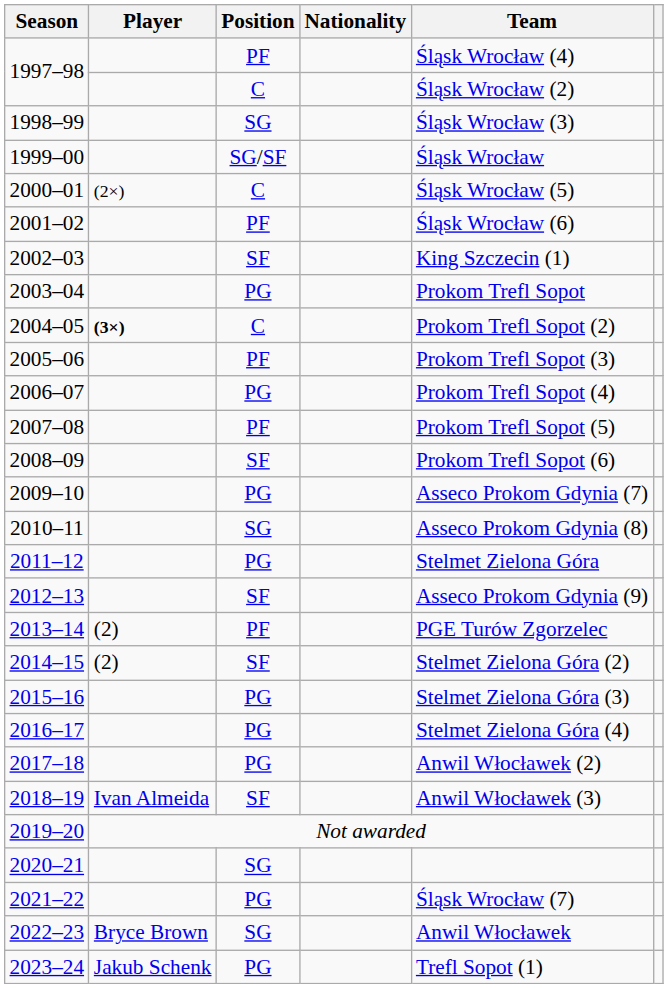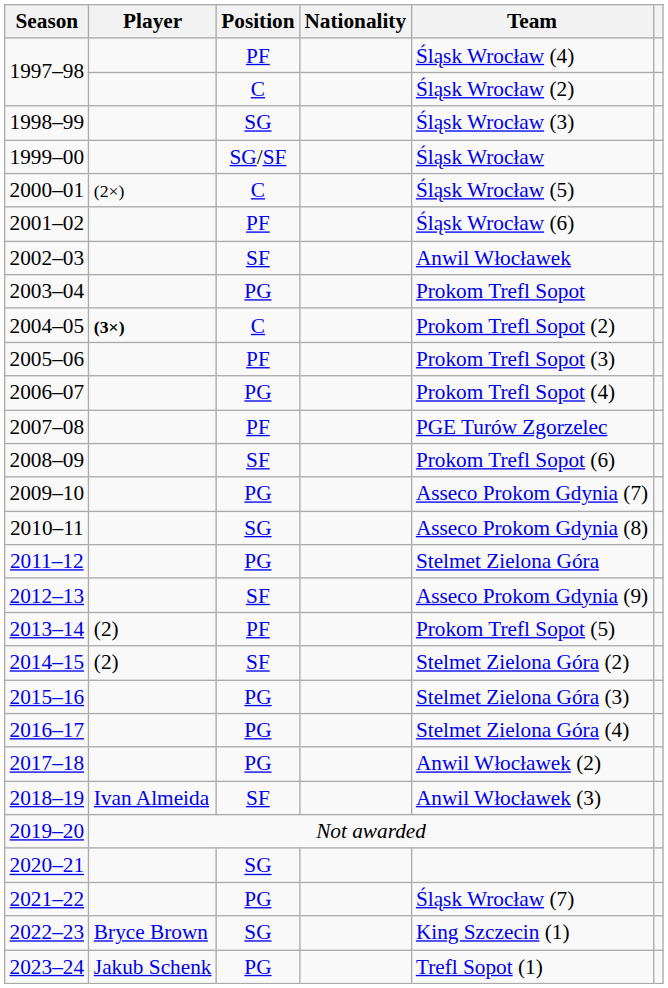2002–03 | Team: King Szczecin (1) -> Anwil Włocławek
2007–08 | Team: Prokom Trefl Sopot (5) -> PGE Turów Zgorzelec
2013–14 | Team: PGE Turów Zgorzelec -> Prokom Trefl Sopot (5)
2022–23 | Team: Anwil Włocławek -> King Szczecin (1)
